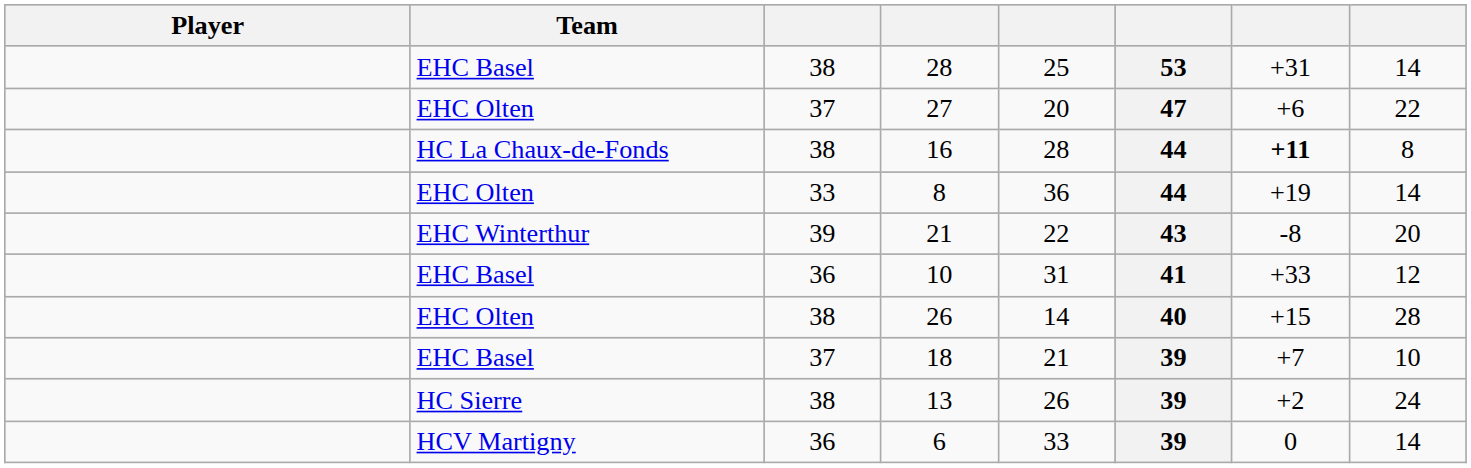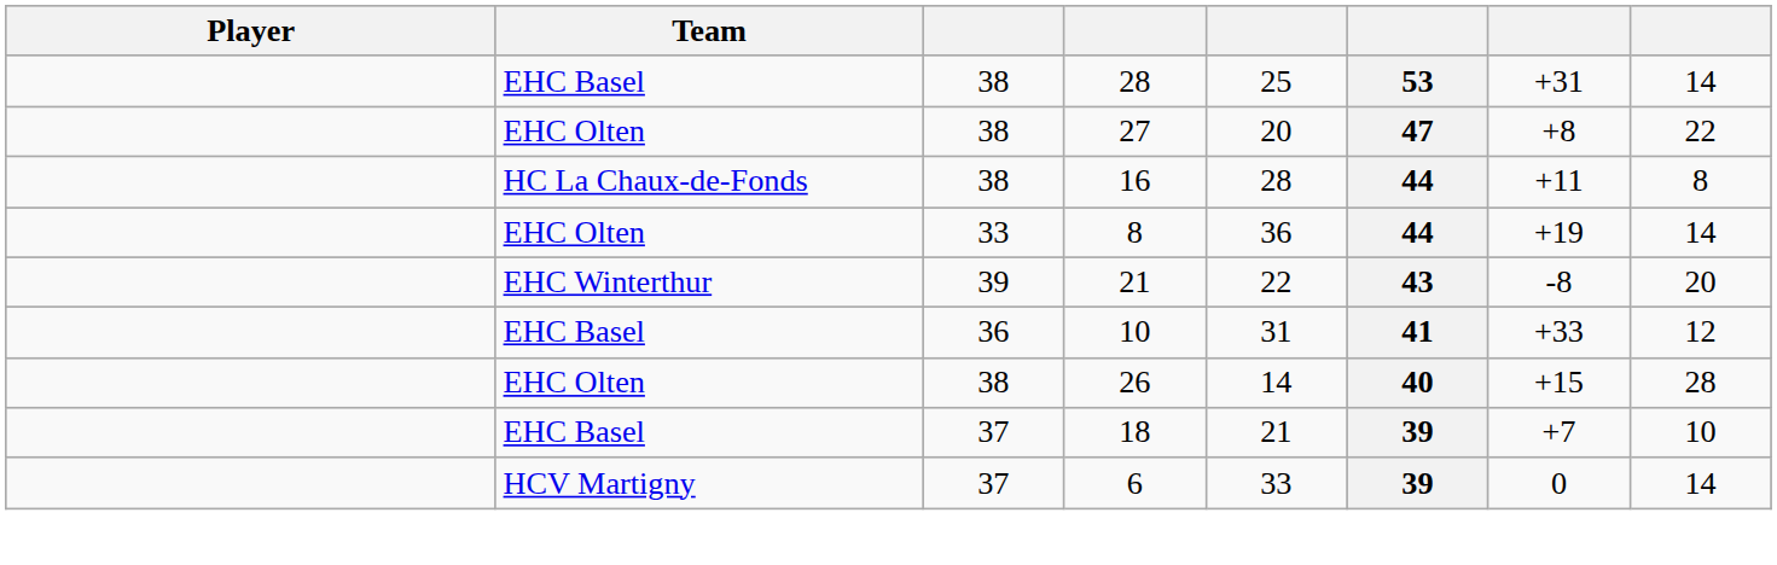27 | column 3: 37 -> 38
27 | column 7: +6 -> +8
16 | column 7: bold -> normal
- row: HC Sierre | 38 | 13 | 26 | 39 | +2 | 24
6 | column 3: 36 -> 37
